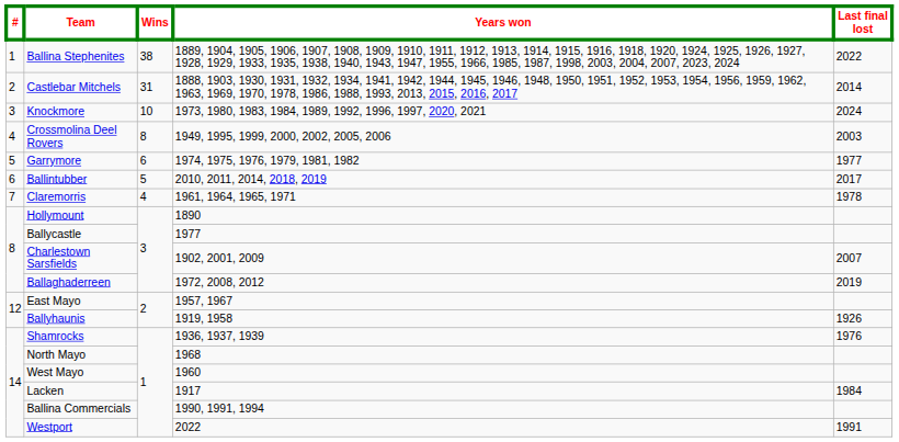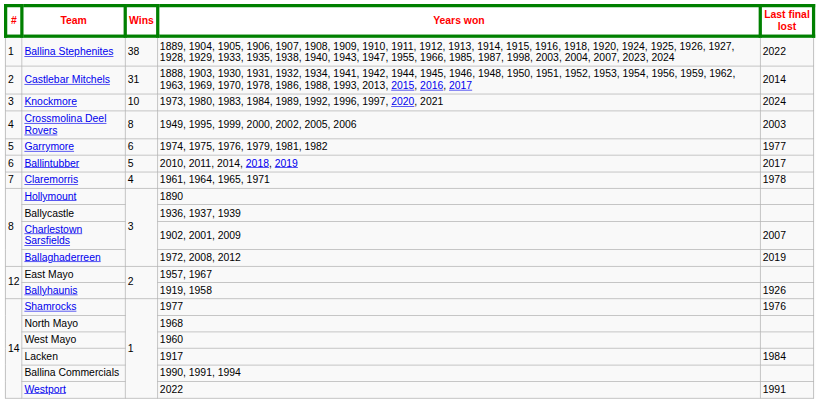Ballycastle | Years won: 1977 -> 1936, 1937, 1939
Shamrocks | Years won: 1936, 1937, 1939 -> 1977
